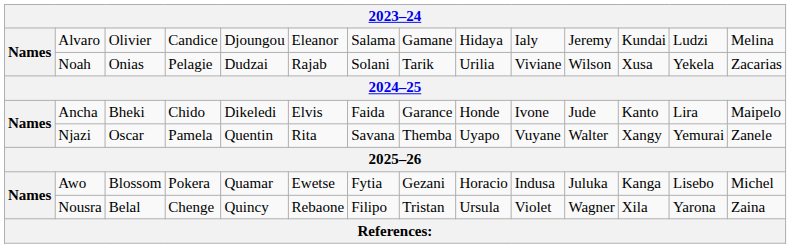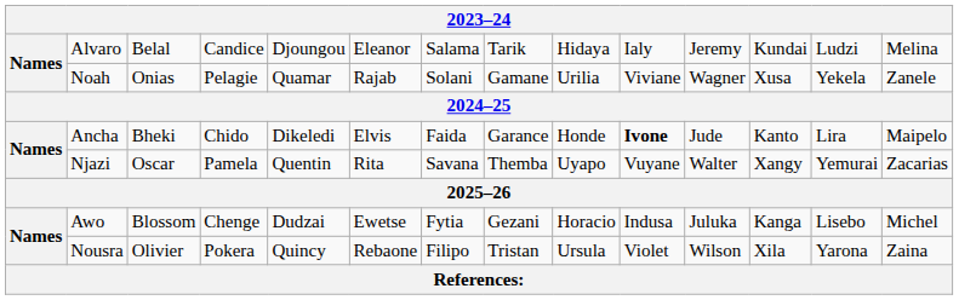Alvaro | column 3: Olivier -> Belal
Alvaro | column 8: Gamane -> Tarik
Noah | column 5: Dudzai -> Quamar
Noah | column 8: Tarik -> Gamane
Noah | column 11: Wilson -> Wagner
Noah | column 14: Zacarias -> Zanele
Ancha | column 10: normal -> bold
Njazi | column 14: Zanele -> Zacarias
Awo | column 4: Pokera -> Chenge
Awo | column 5: Quamar -> Dudzai
Nousra | column 3: Belal -> Olivier
Nousra | column 4: Chenge -> Pokera
Nousra | column 11: Wagner -> Wilson
